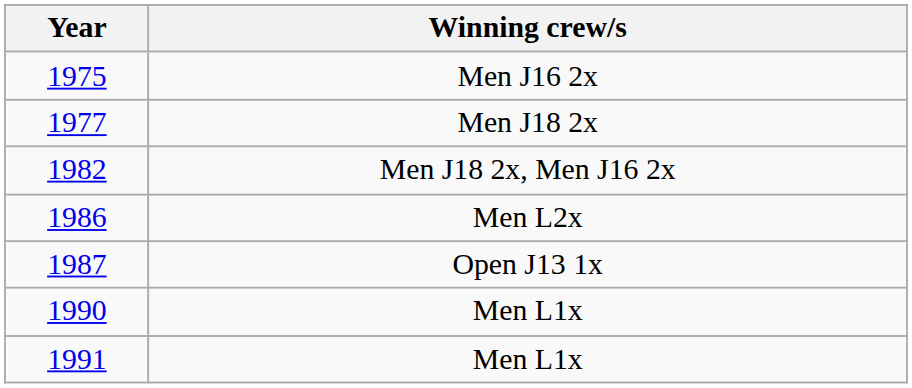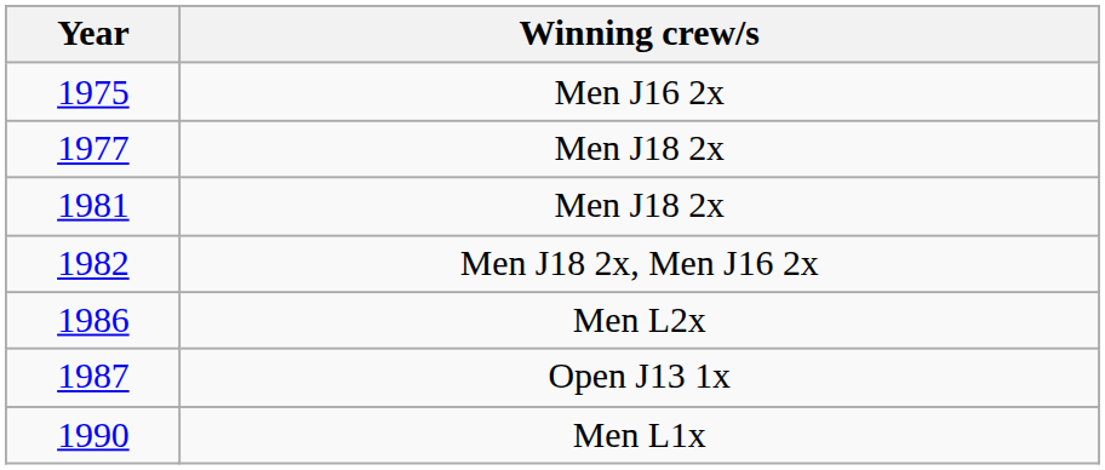+ row: 1981 | Men J18 2x
- row: 1991 | Men L1x
